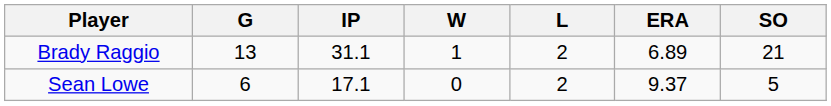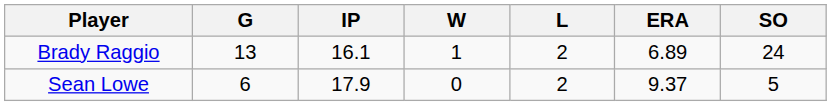Brady Raggio | IP: 31.1 -> 16.1
Brady Raggio | SO: 21 -> 24
Sean Lowe | IP: 17.1 -> 17.9
